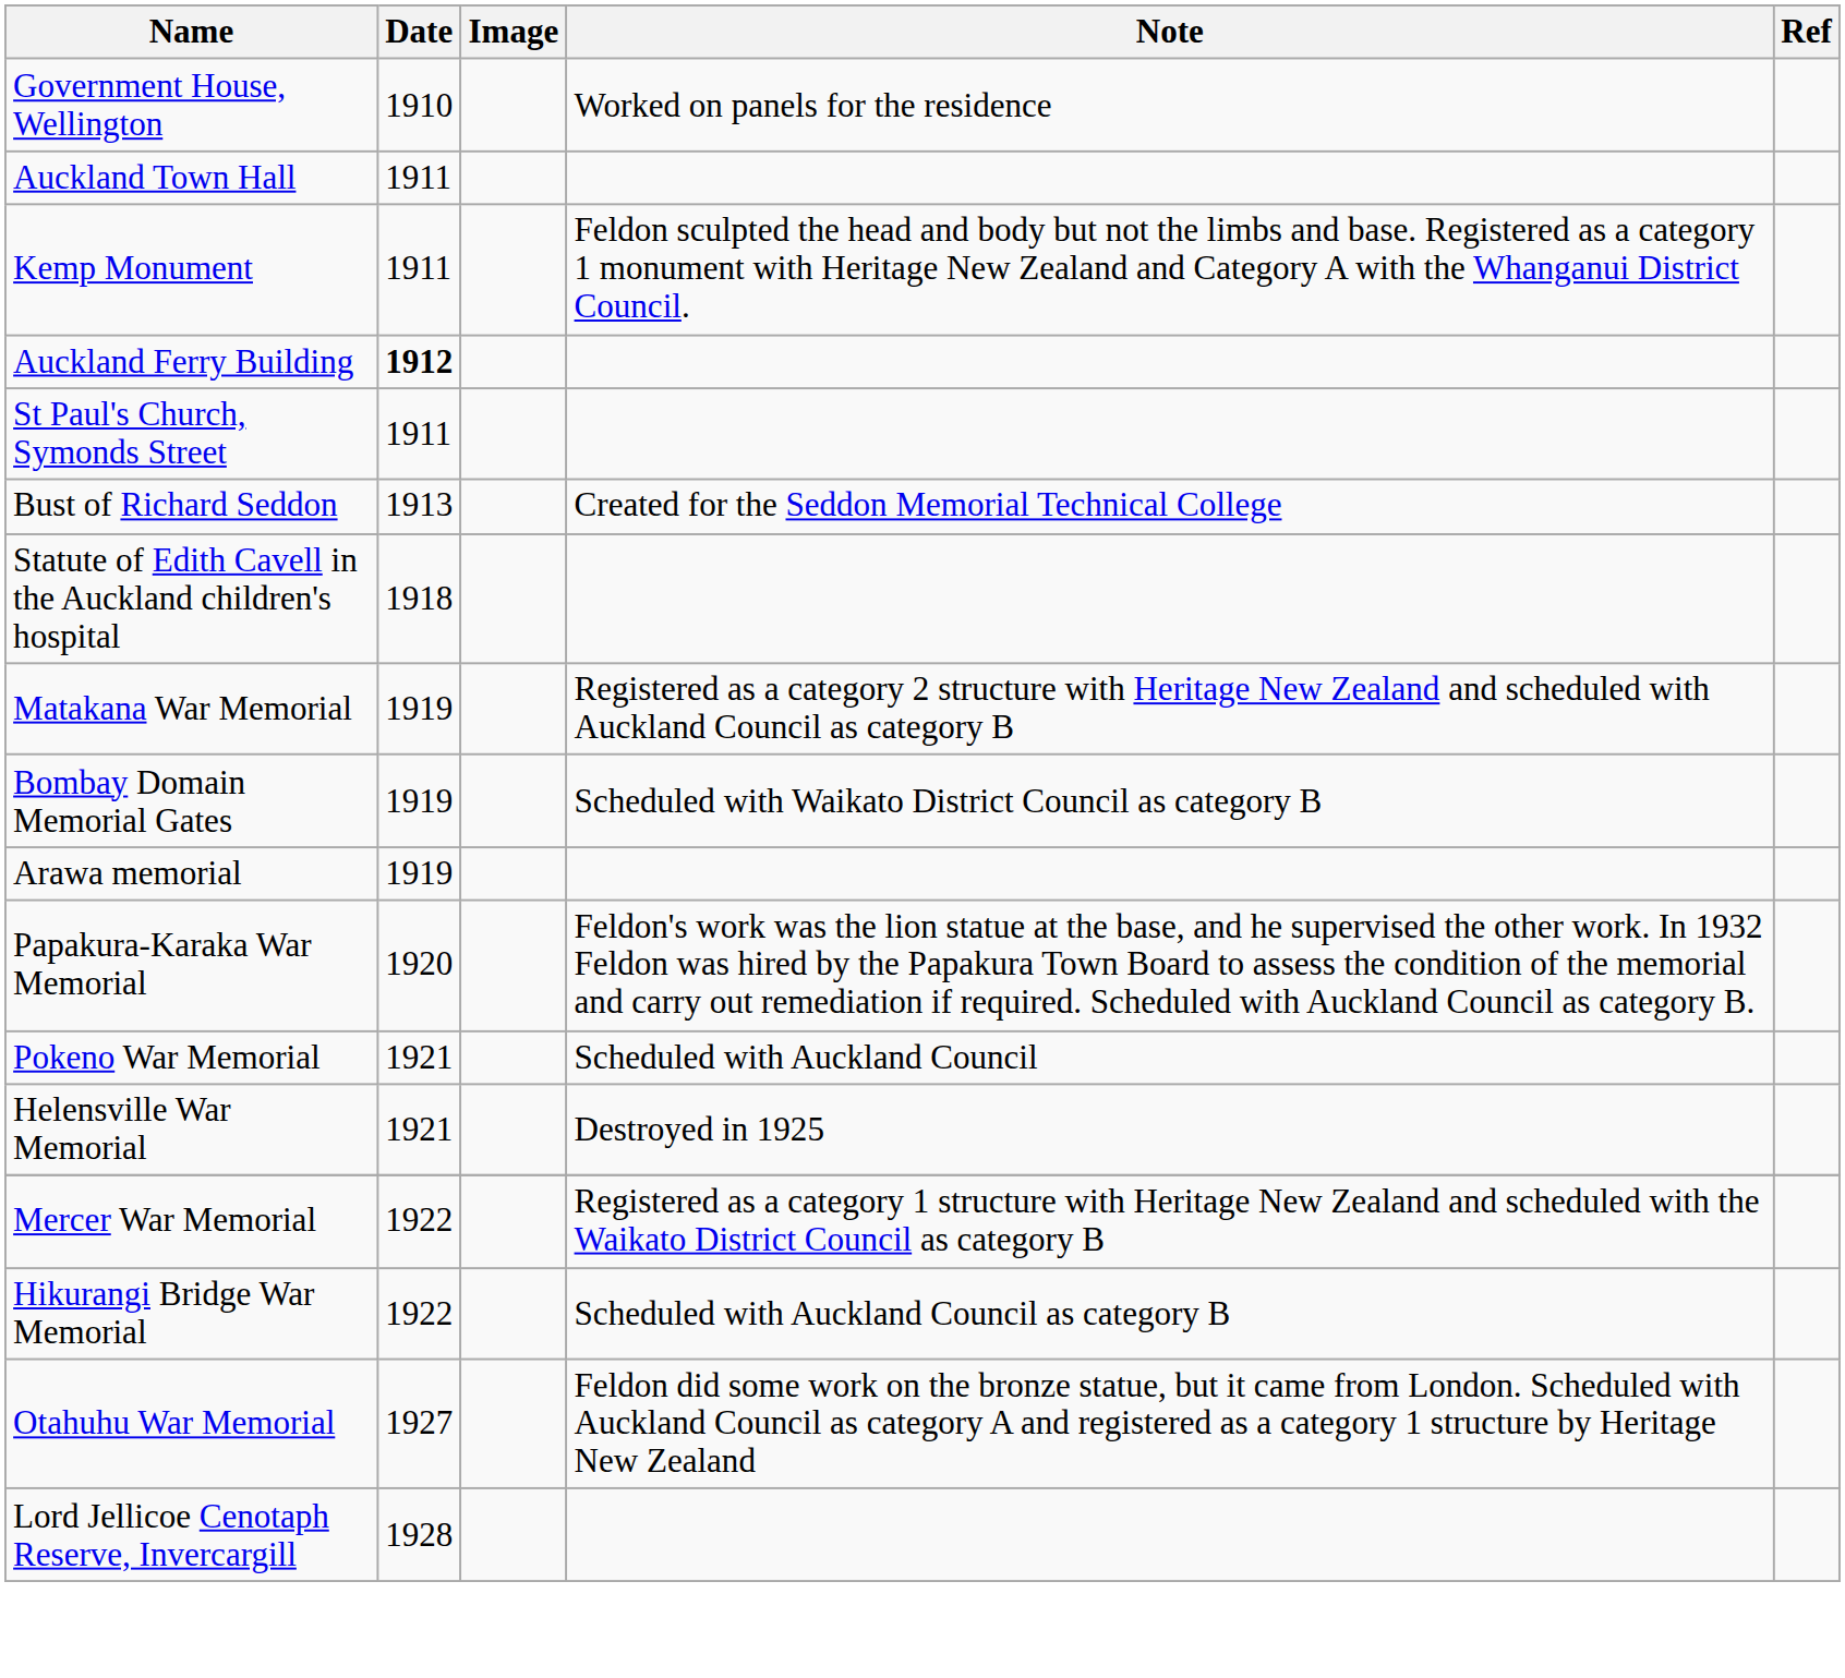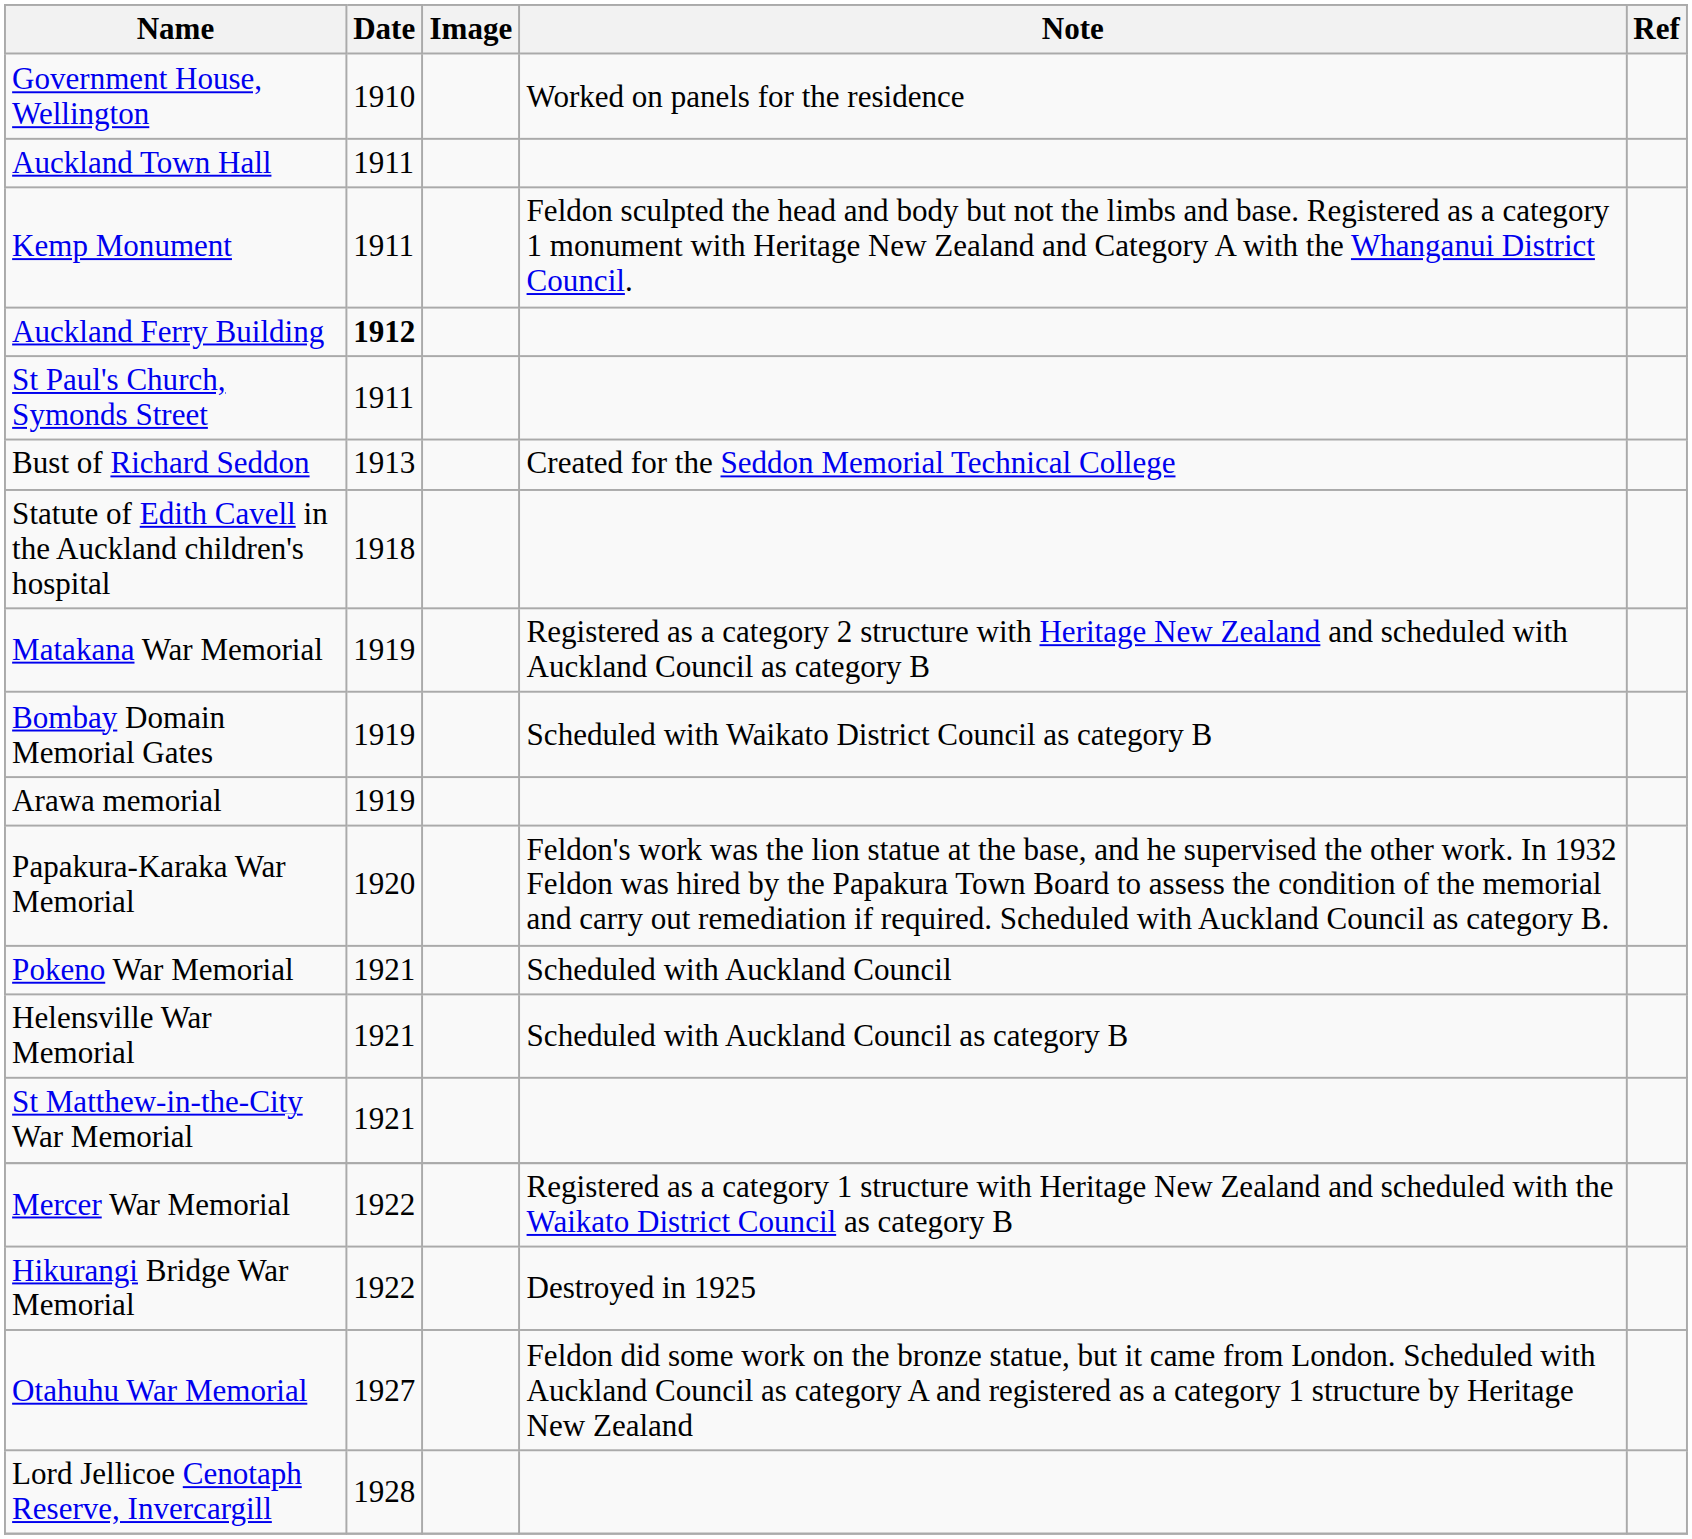Helensville War Memorial | Note: Destroyed in 1925 -> Scheduled with Auckland Council as category B
+ row: St Matthew-in-the-City War Memorial | 1921
Hikurangi Bridge War Memorial | Note: Scheduled with Auckland Council as category B -> Destroyed in 1925
